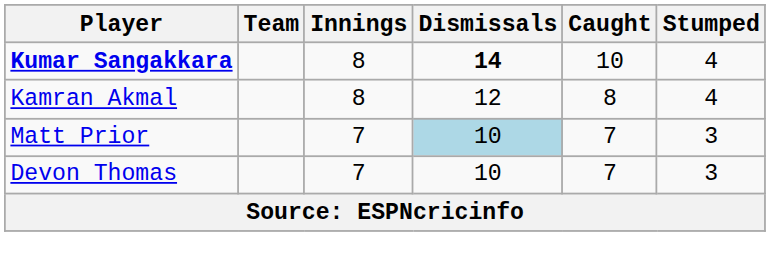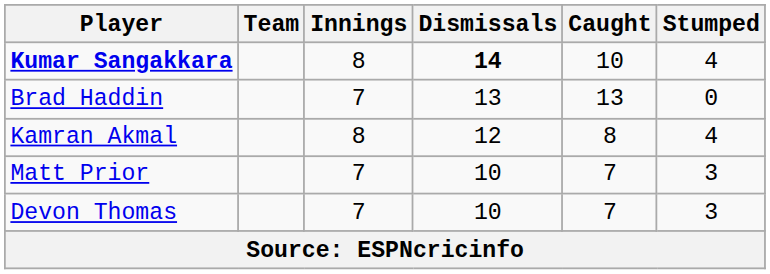+ row: Brad Haddin | 7 | 13 | 13 | 0
Matt Prior | Dismissals: lightblue background -> no background
